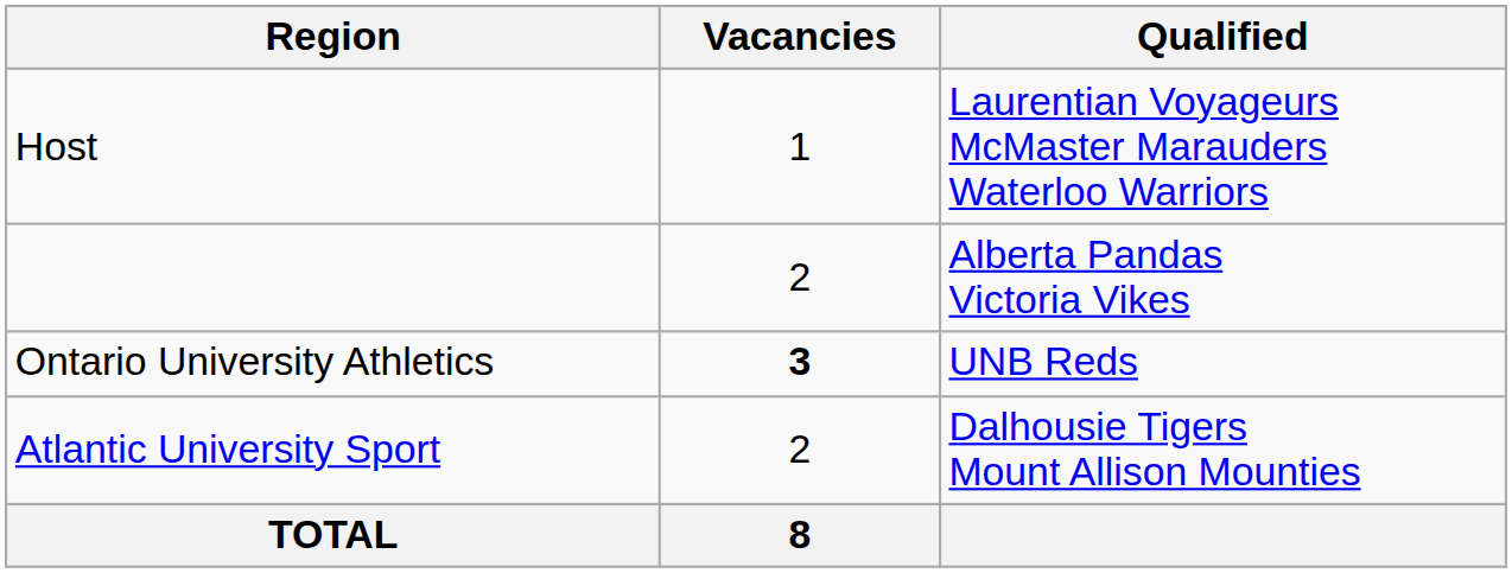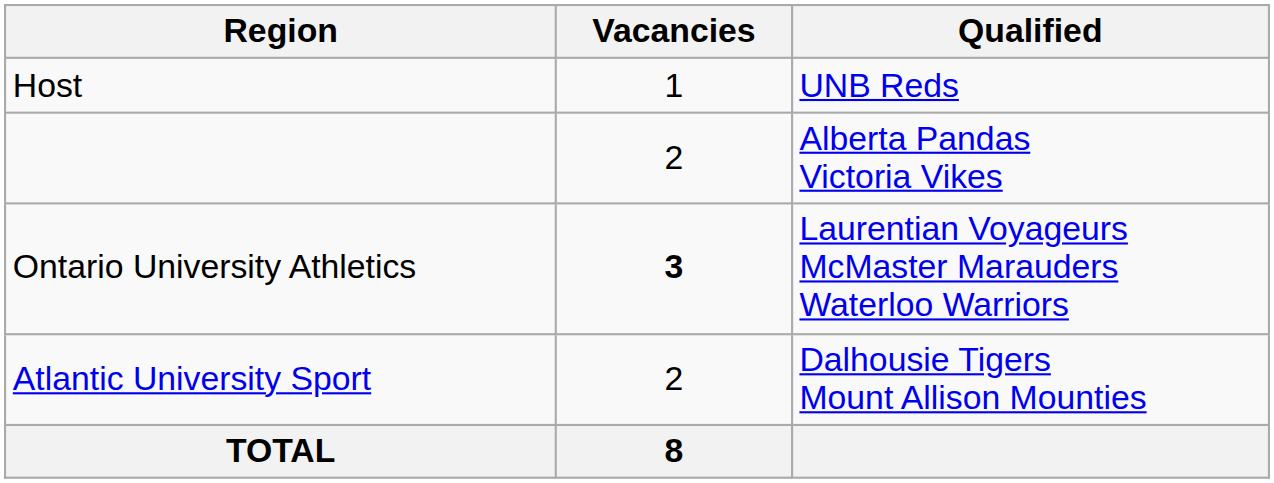Host | Qualified: Laurentian Voyageurs McMaster Marauders Waterloo Warriors -> UNB Reds
Ontario University Athletics | Qualified: UNB Reds -> Laurentian Voyageurs McMaster Marauders Waterloo Warriors
